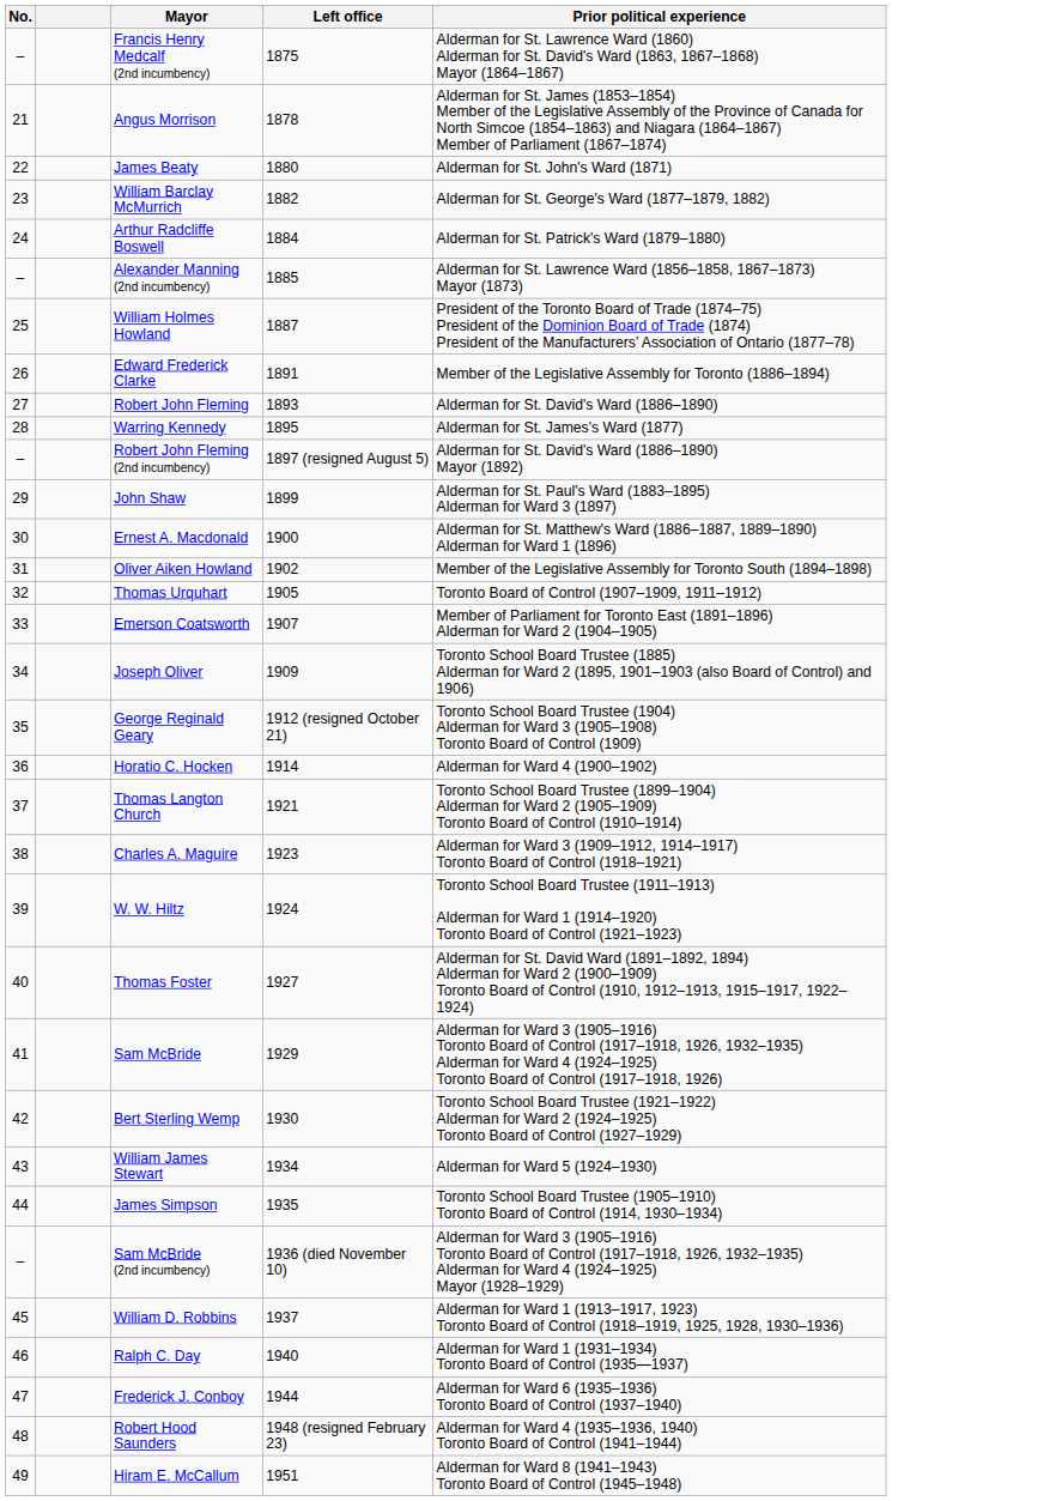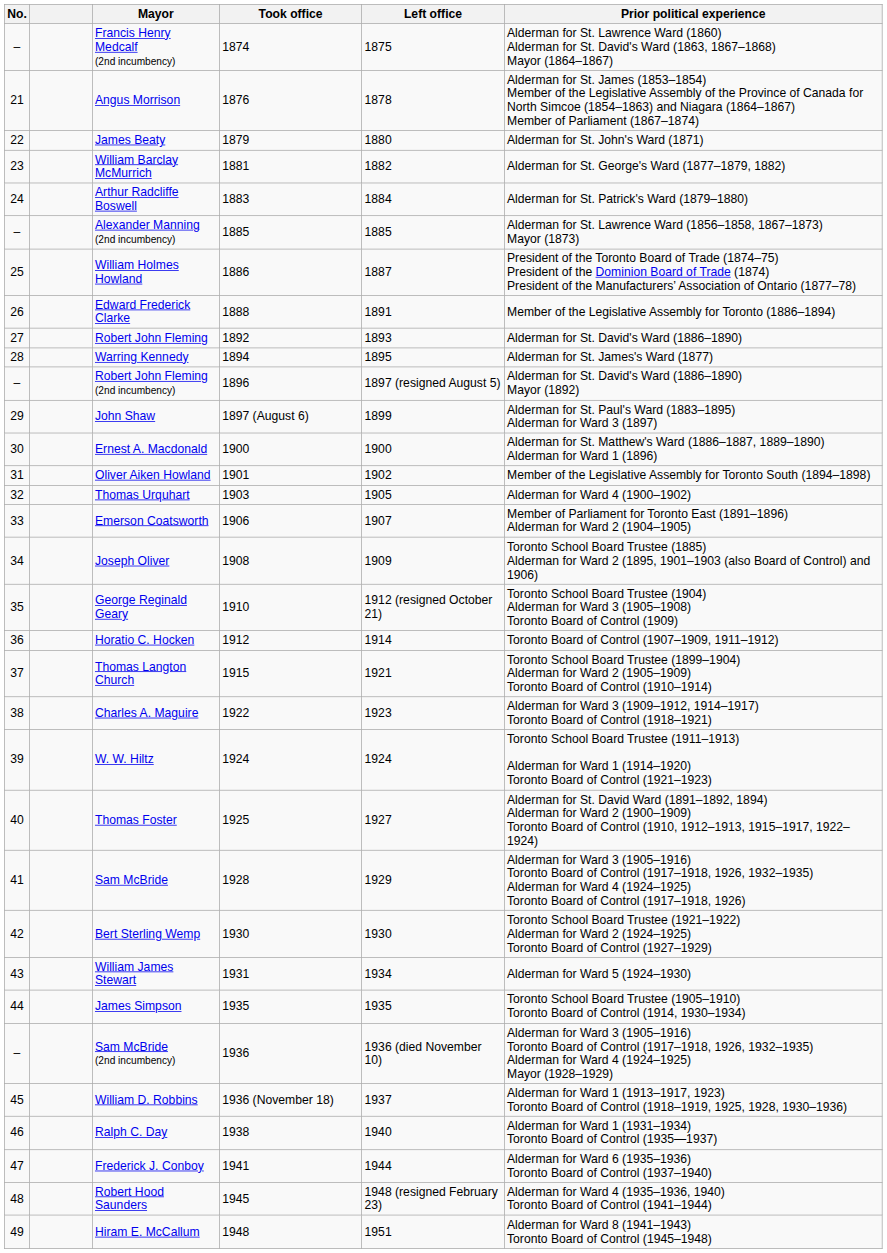+ column: Took office | 1874 | 1876 | 1879 | 1881 | 1883 | 1885 | 1886 | 1888 | 1892 | 1894 | 1896 | 1897 (August 6) | 1900 | 1901 | 1903 | 1906 | 1908 | 1910 | 1912 | 1915 | 1922 | 1924 | 1925 | 1928 | 1930 | 1931 | 1935 | 1936 | 1936 (November 18) | 1938 | 1941 | 1945 | 1948
Thomas Urquhart | Prior political experience: Toronto Board of Control (1907–1909, 1911–1912) -> Alderman for Ward 4 (1900–1902)
Horatio C. Hocken | Prior political experience: Alderman for Ward 4 (1900–1902) -> Toronto Board of Control (1907–1909, 1911–1912)
